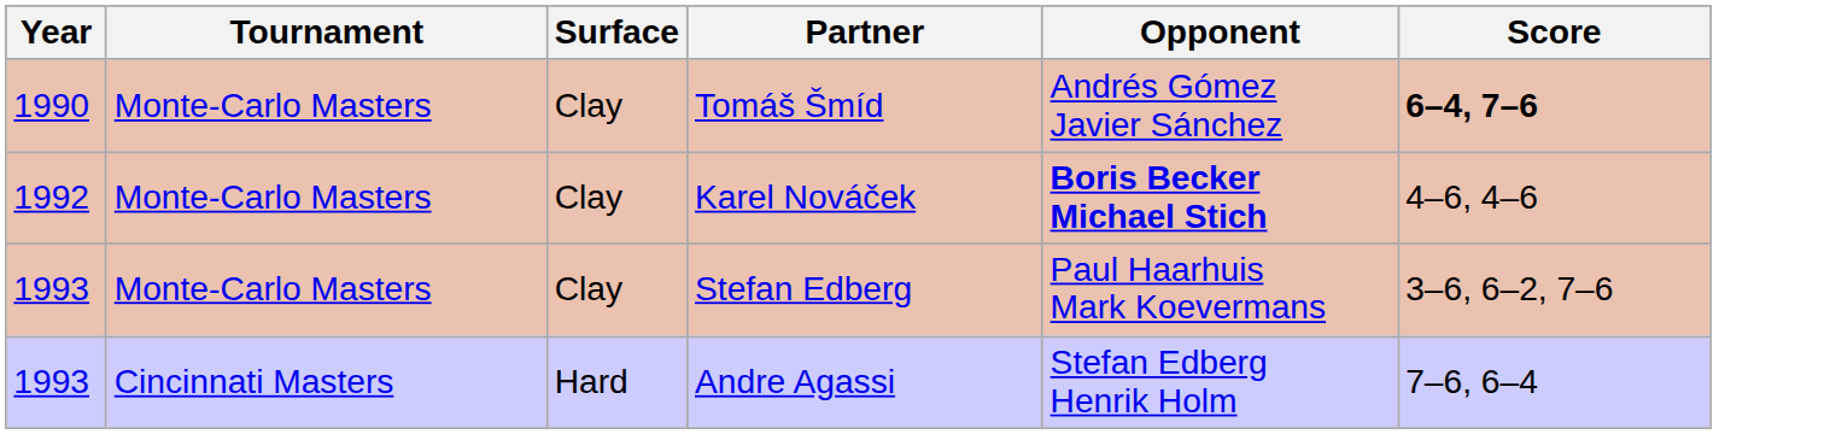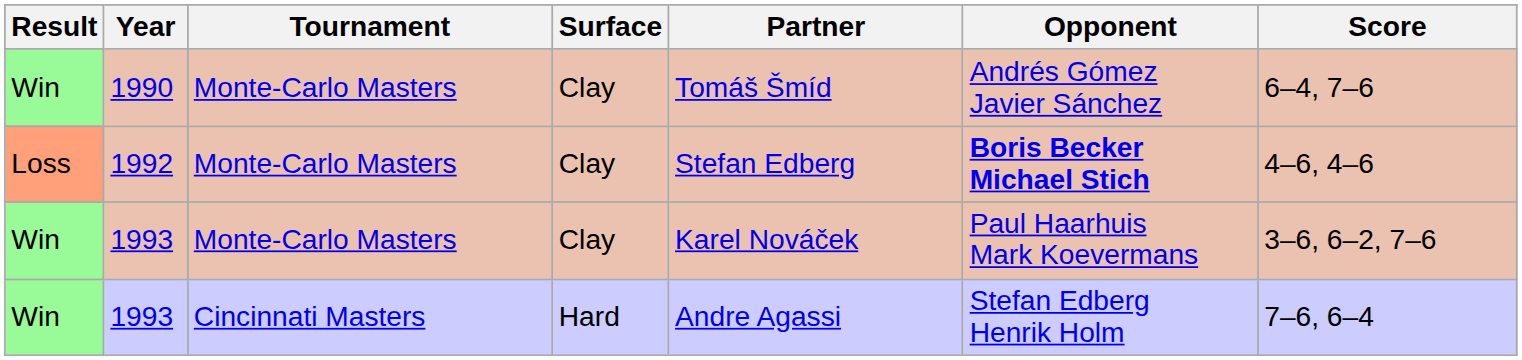+ column: Result | Win | Loss | Win | Win
1990 | Score: bold -> normal
1992 | Partner: Karel Nováček -> Stefan Edberg
1993 / Monte-Carlo Masters | Partner: Stefan Edberg -> Karel Nováček
